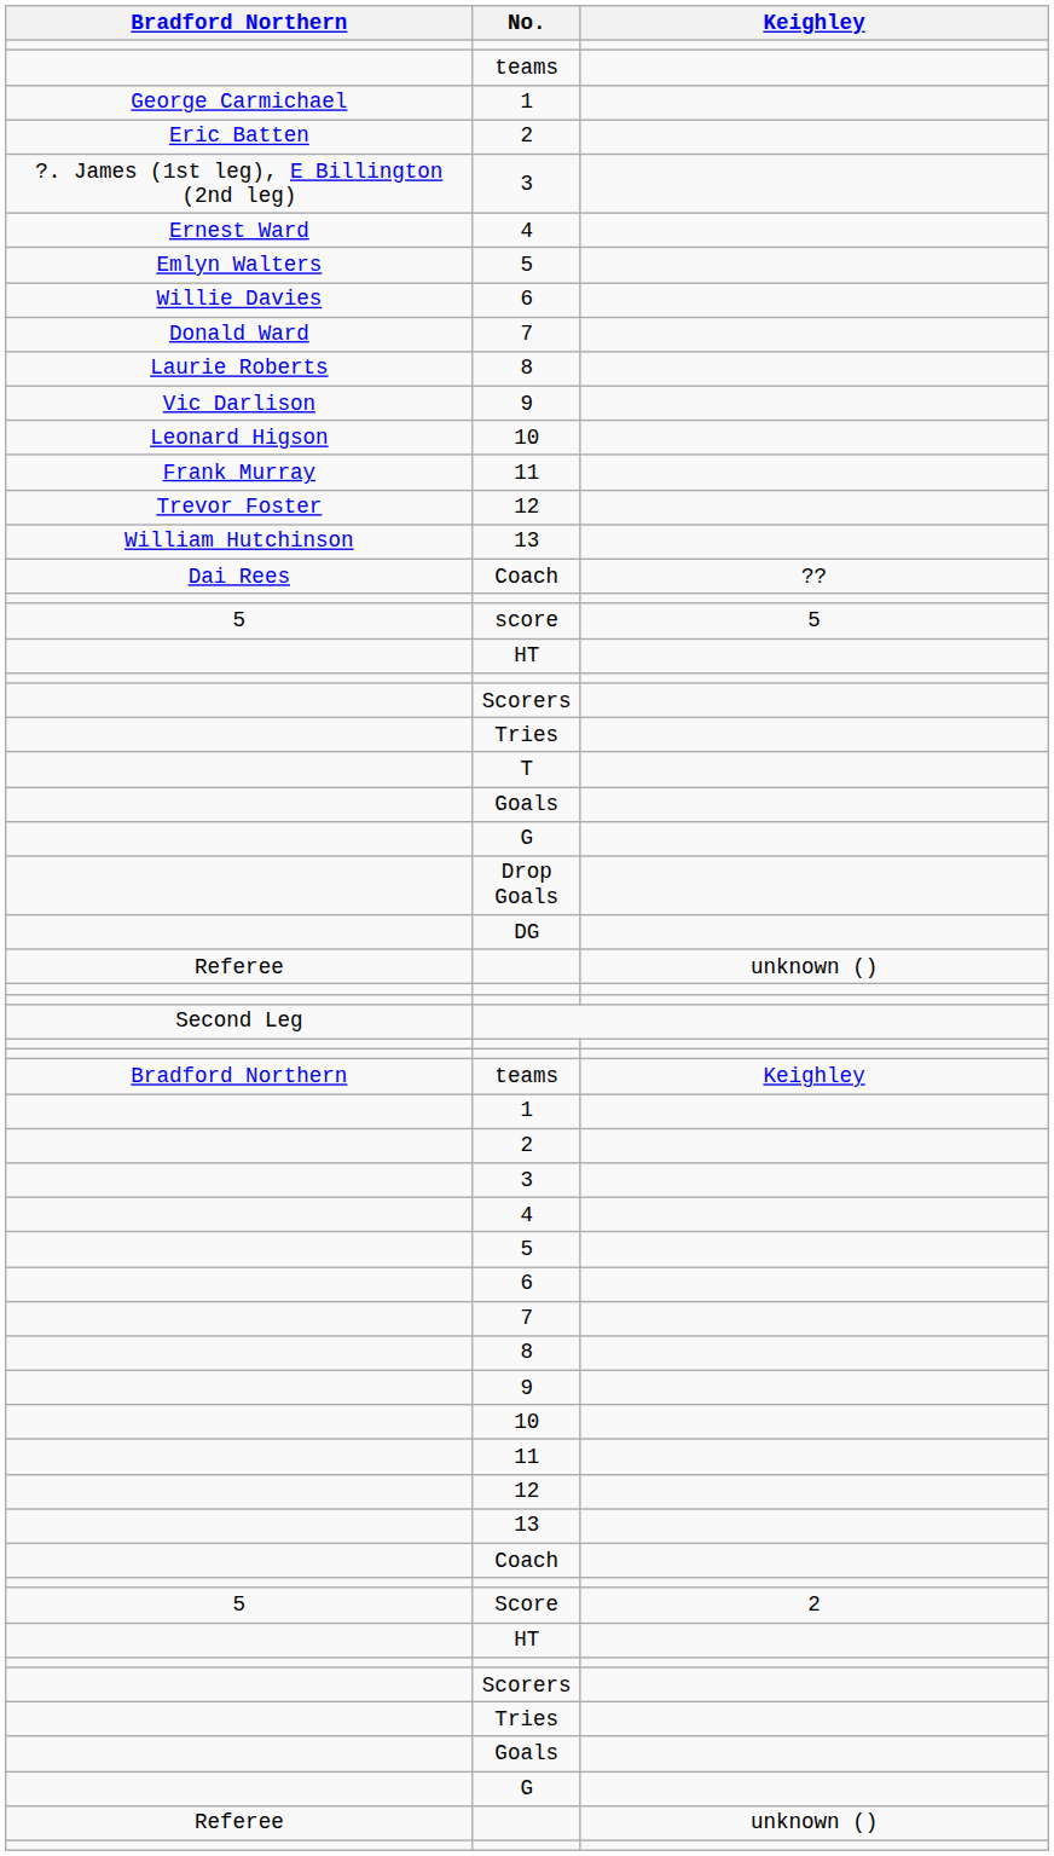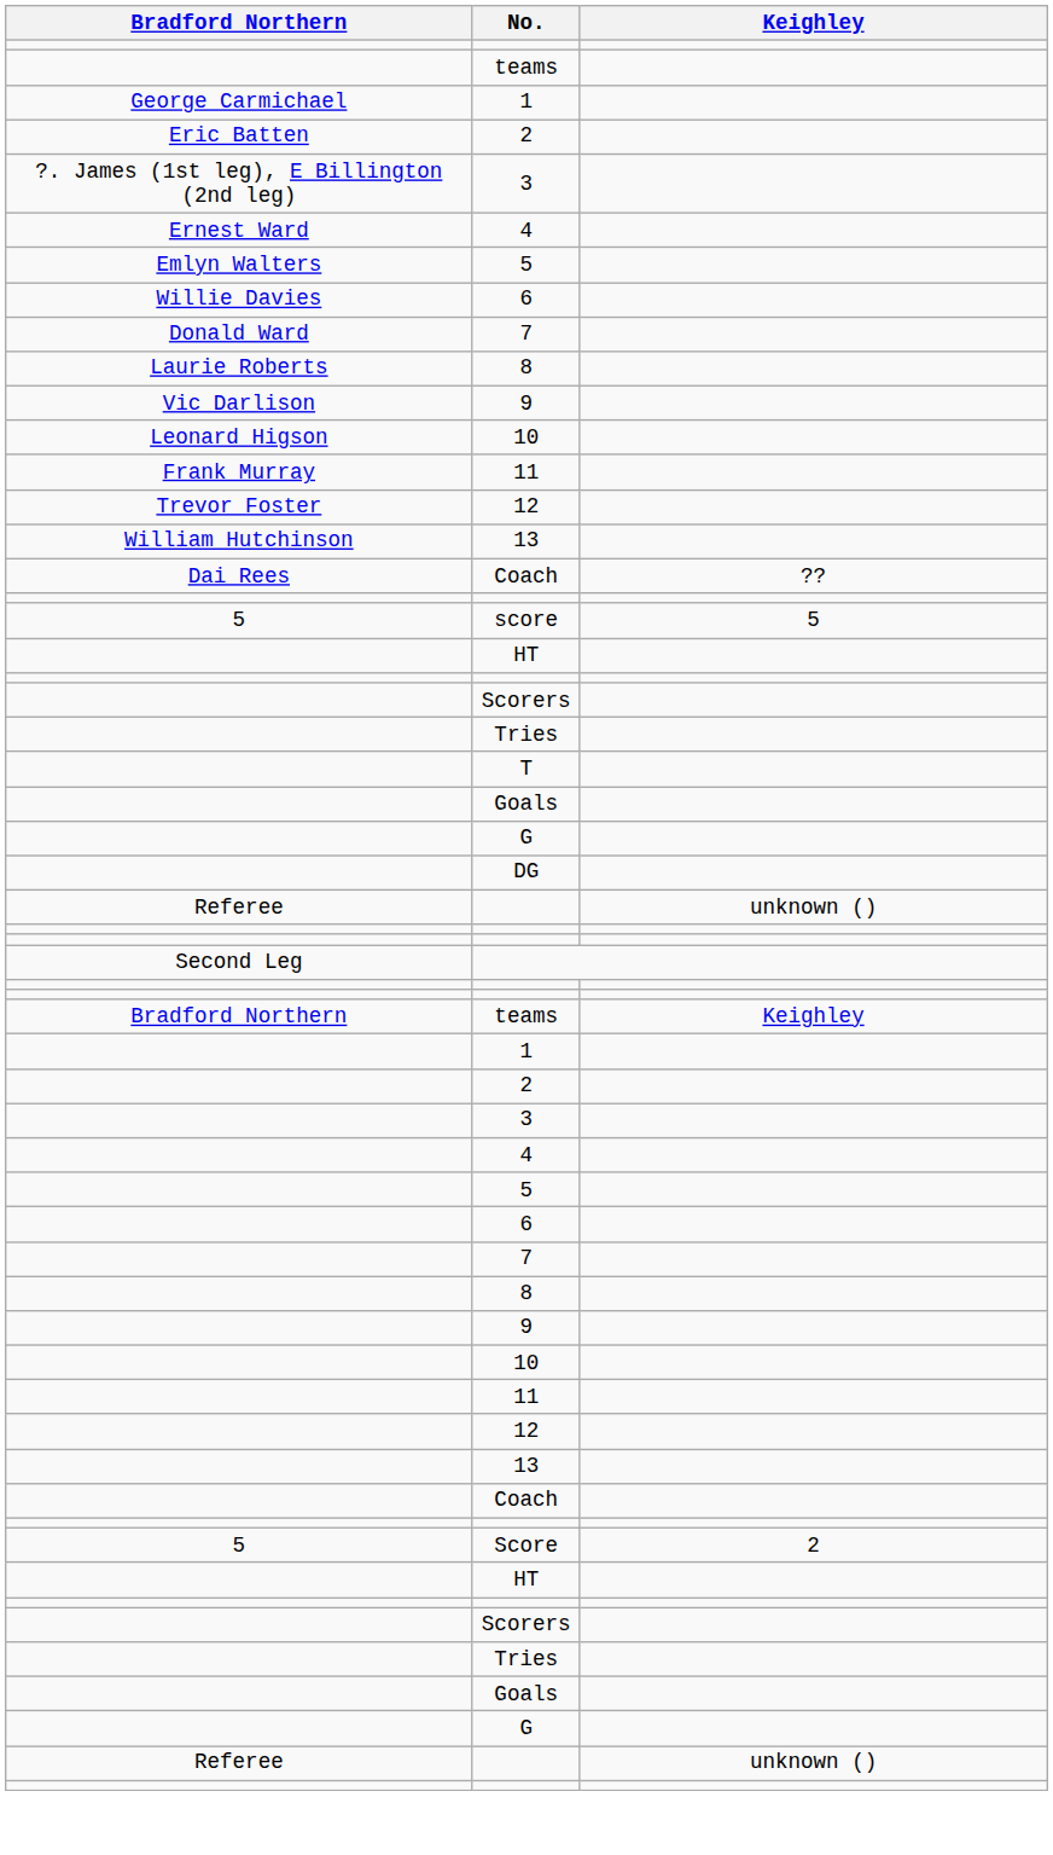- row: Drop Goals
